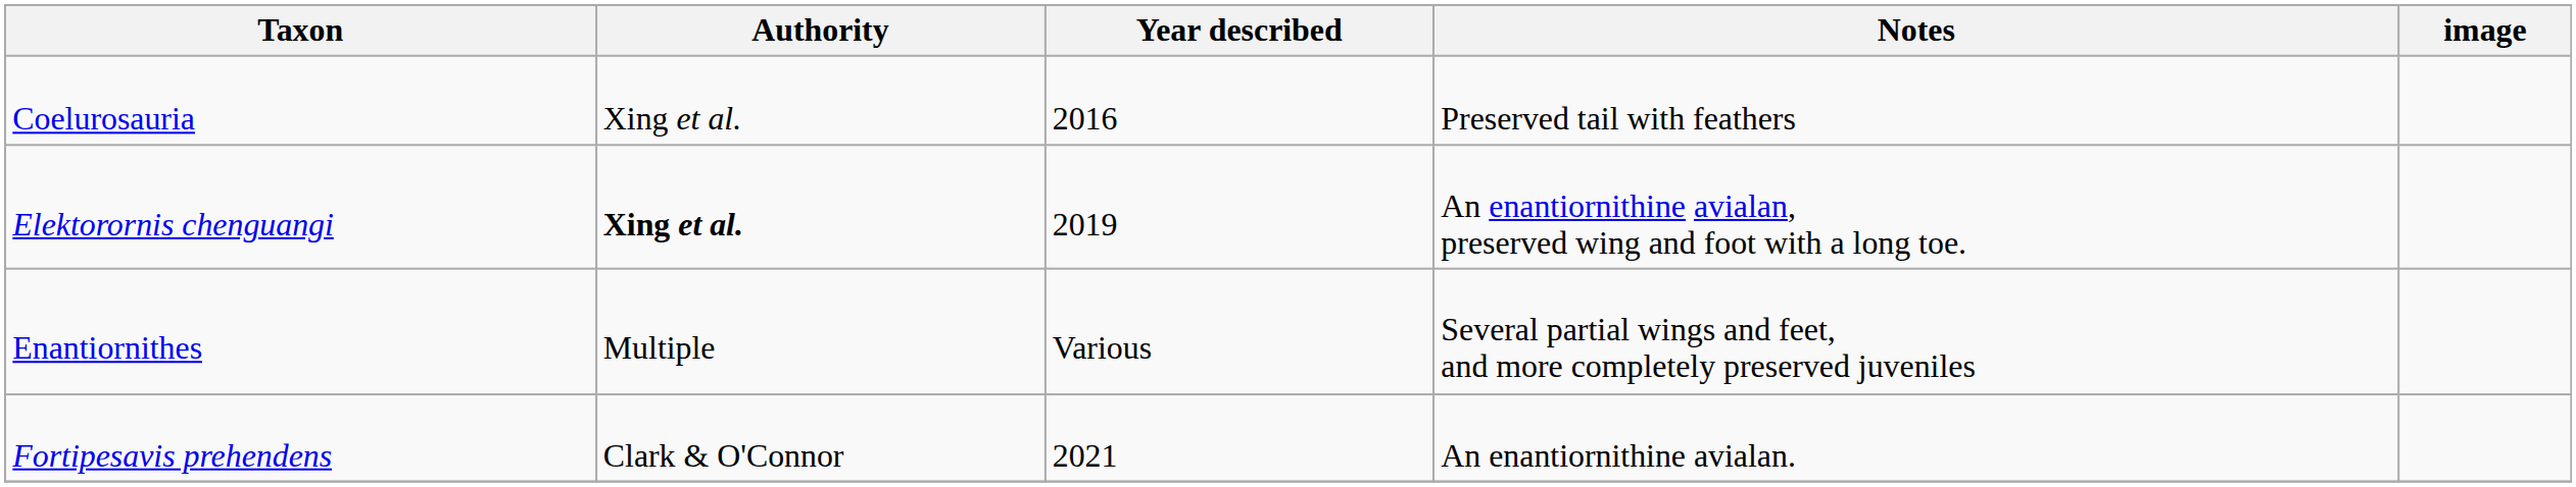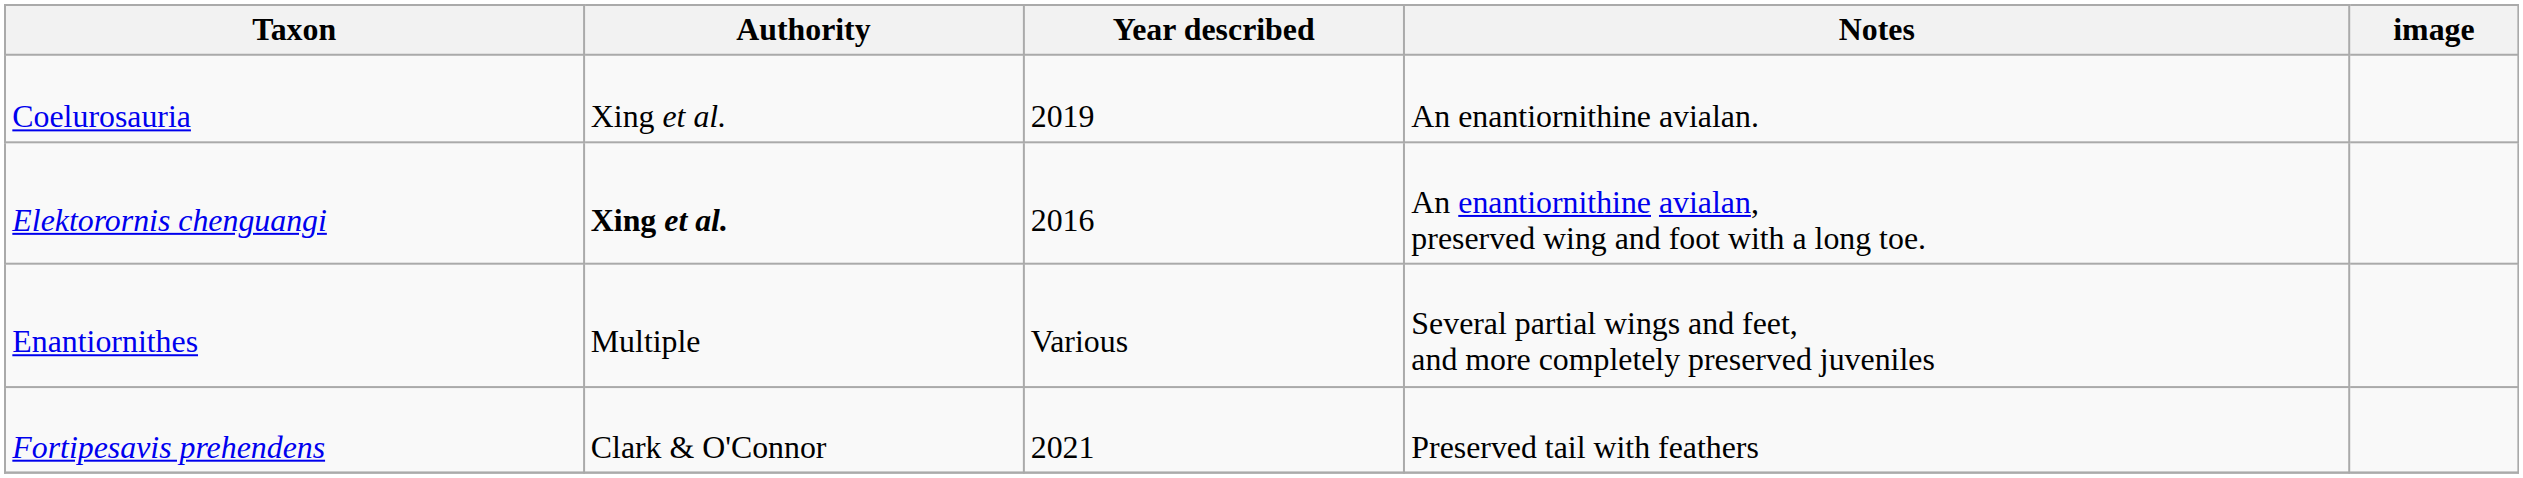Coelurosauria | Year described: 2016 -> 2019
Coelurosauria | Notes: Preserved tail with feathers -> An enantiornithine avialan.
Elektorornis chenguangi | Year described: 2019 -> 2016
Fortipesavis prehendens | Notes: An enantiornithine avialan. -> Preserved tail with feathers
